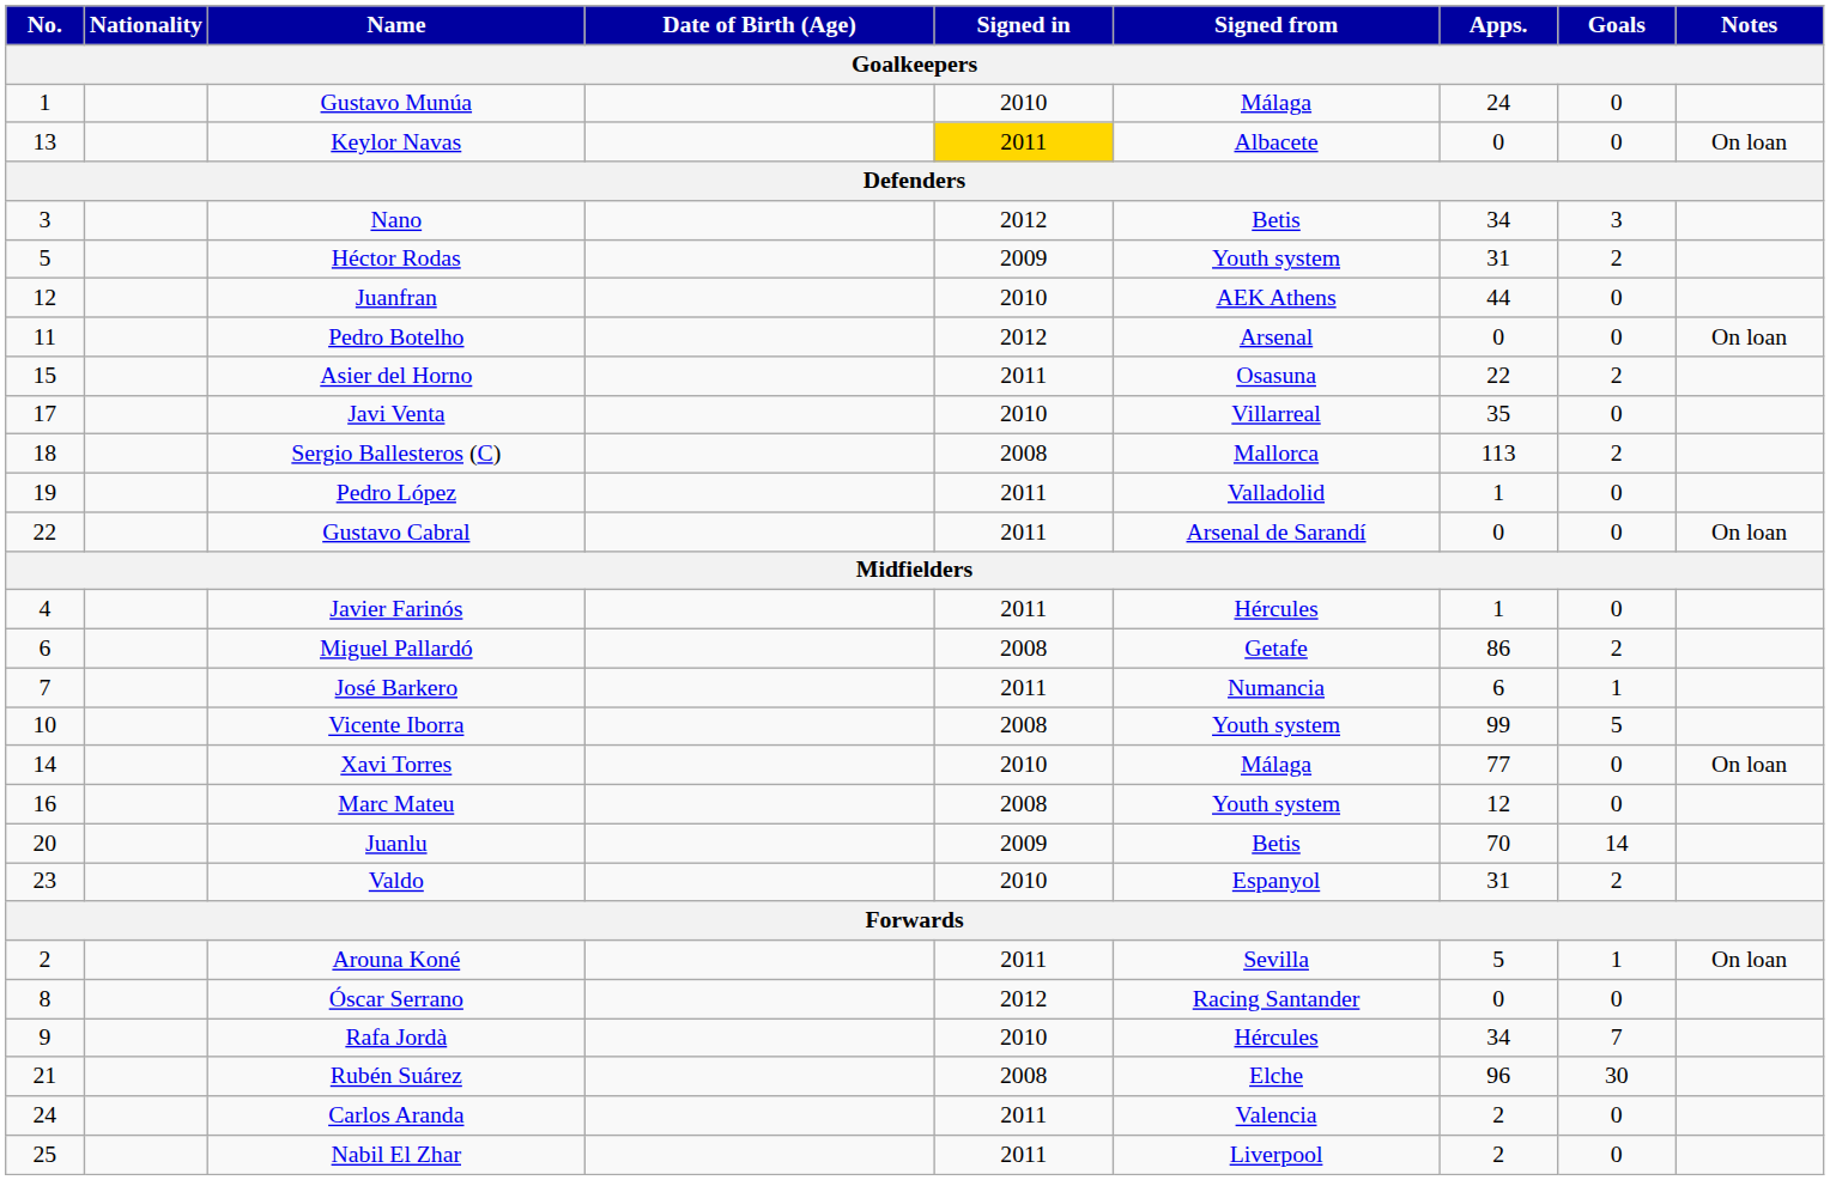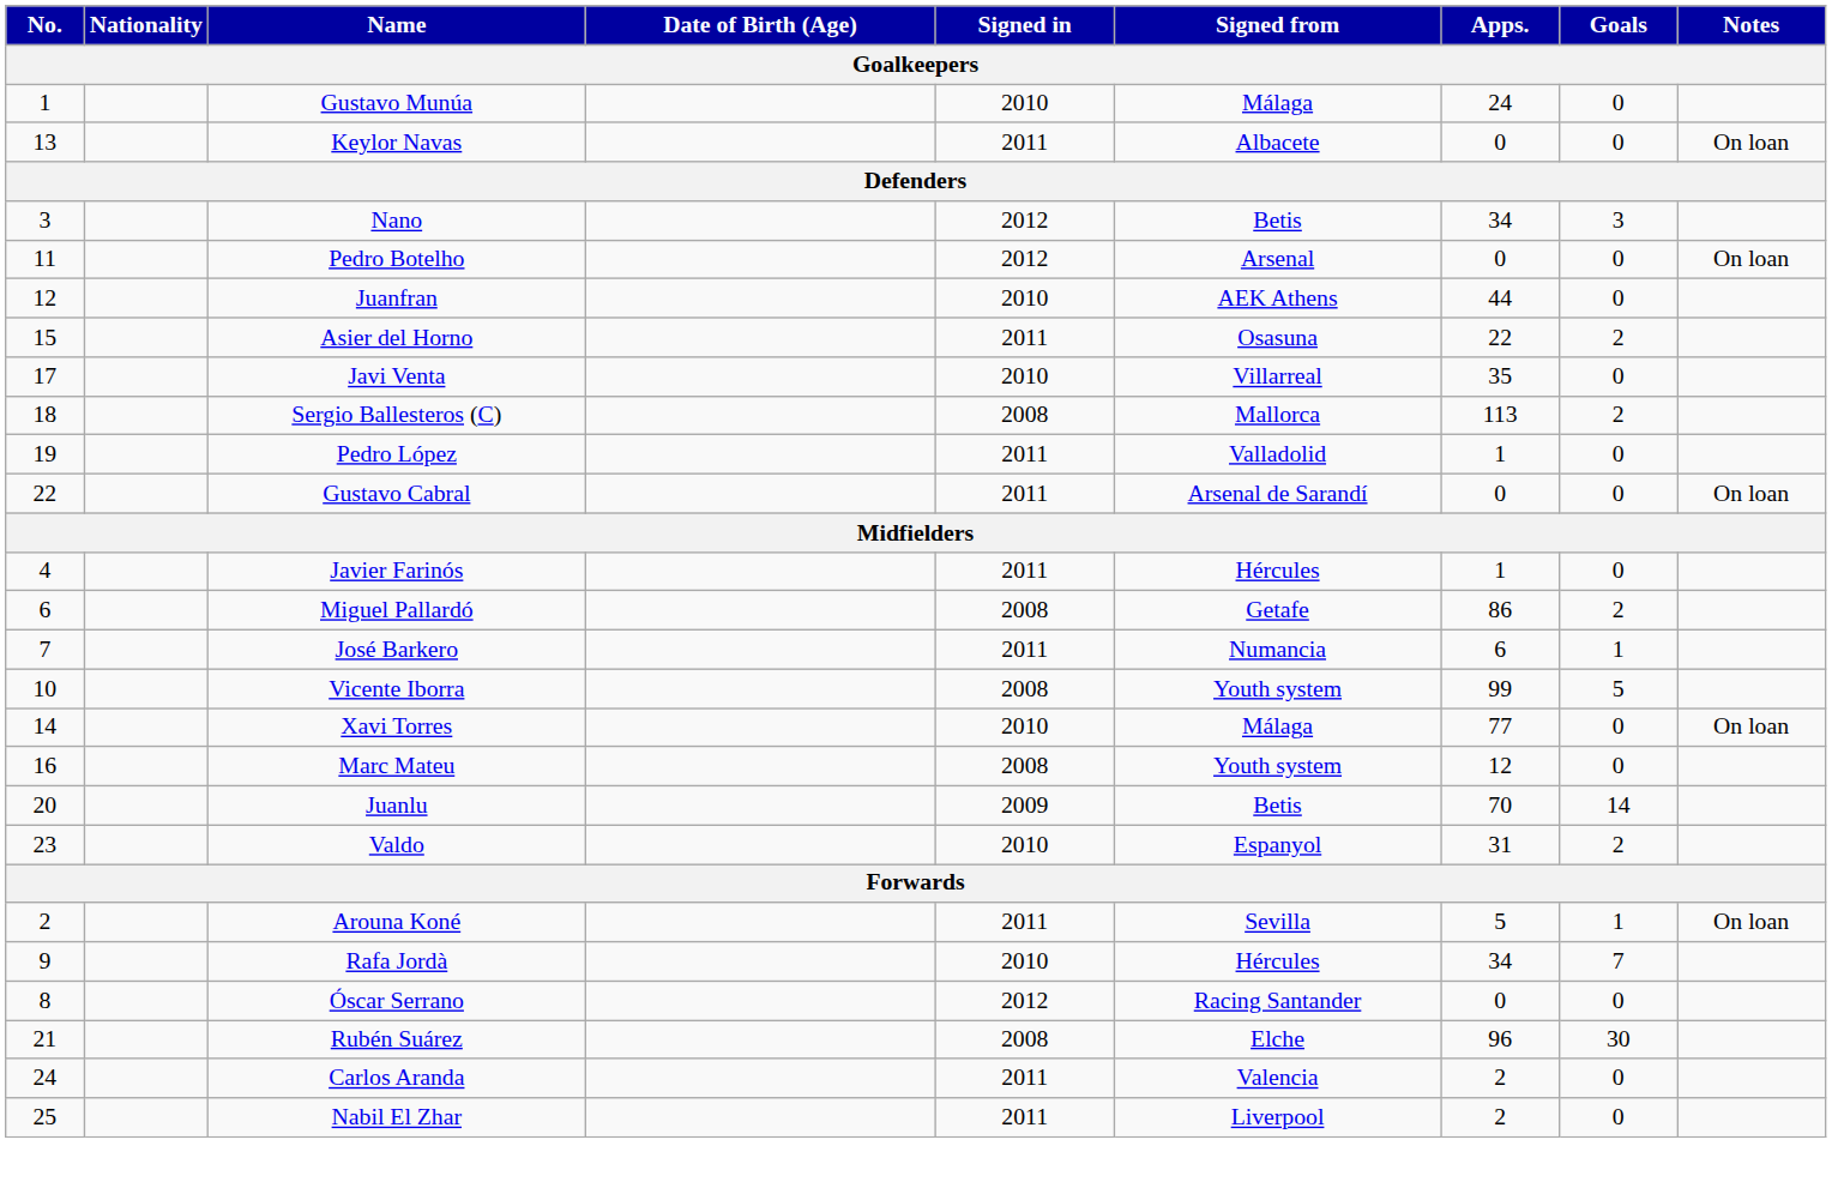Keylor Navas | Signed in: gold background -> no background
- row: 5 | Héctor Rodas | 2009 | Youth system | 31 | 2
rows swapped: Pedro Botelho <-> Juanfran
rows swapped: Óscar Serrano <-> Rafa Jordà
